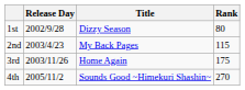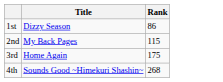- column: Release Day | 2002/9/28 | 2003/4/23 | 2003/11/26 | 2005/11/2
1st | Rank: 80 -> 86
4th | Rank: 270 -> 268
